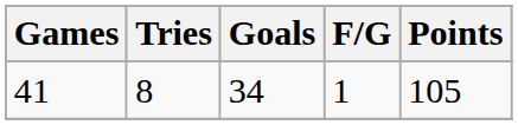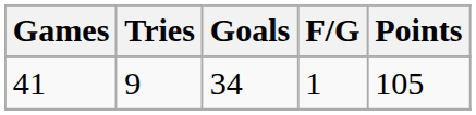41 | Tries: 8 -> 9
